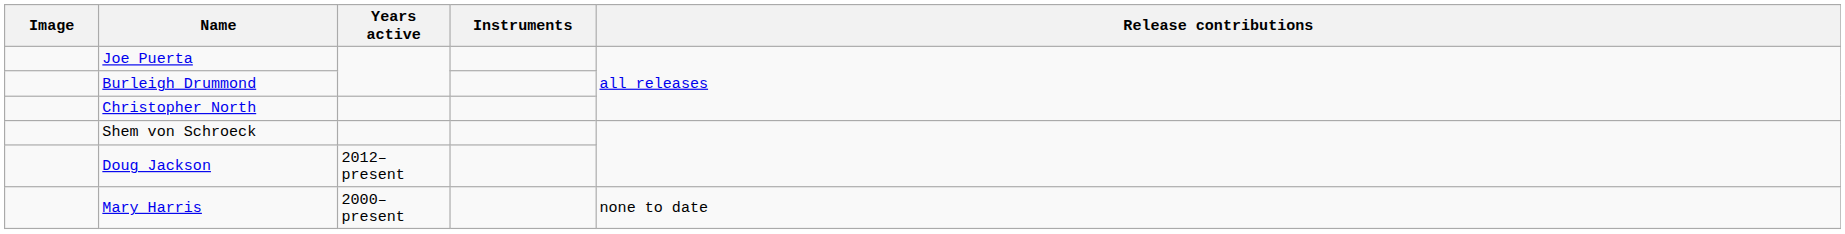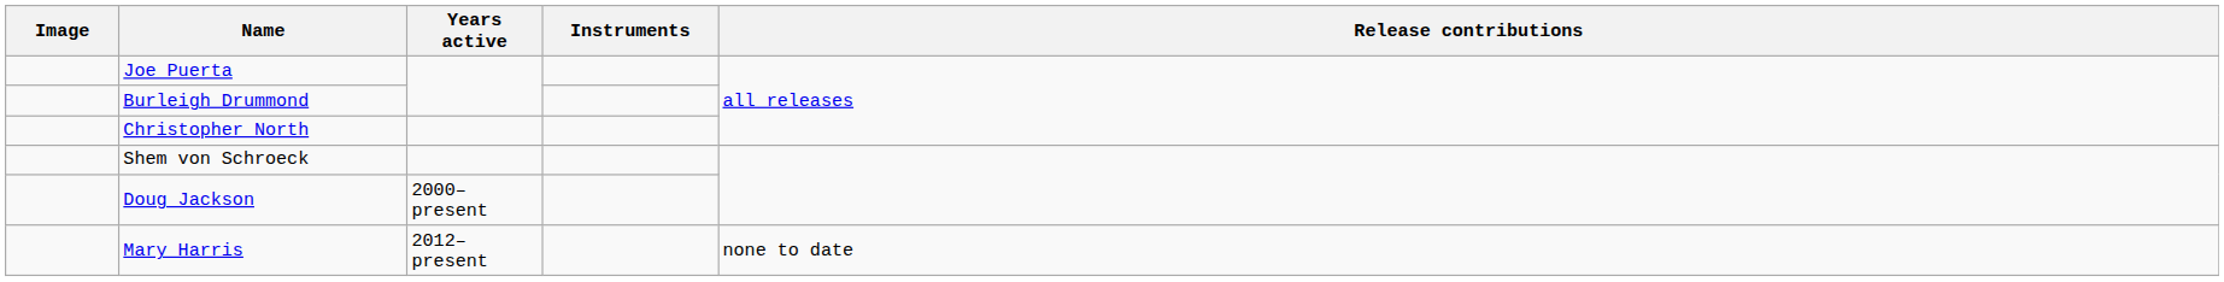Doug Jackson | Years active: 2012–present -> 2000–present
Mary Harris | Years active: 2000–present -> 2012–present
